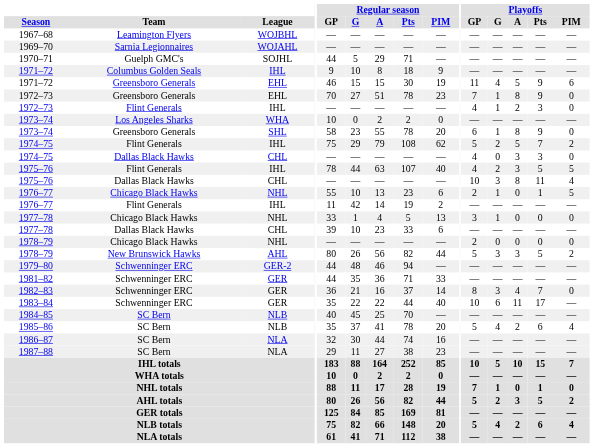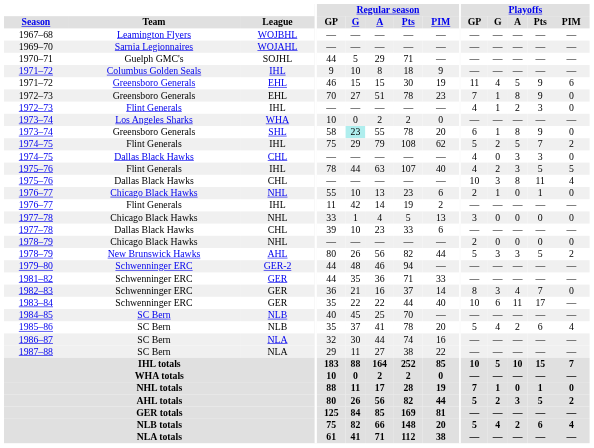1973–74 / SHL | Regular season / G: no background -> paleturquoise background
1976–77 / NHL | Playoffs / PIM: 5 -> 0
1977–78 / NHL | Playoffs / G: 1 -> 0
1987–88 | Regular season / PIM: 23 -> 22
